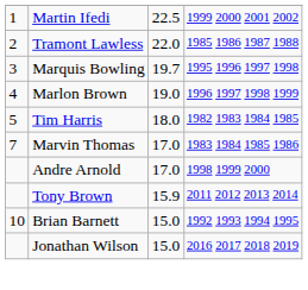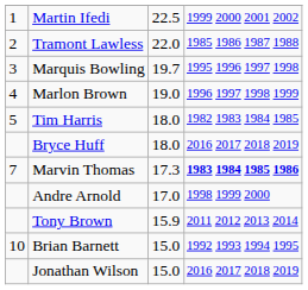+ row: Bryce Huff | 18.0 | 2016 2017 2018 2019
Marvin Thomas | column 3: 17.0 -> 17.3
Marvin Thomas | column 4: normal -> bold
